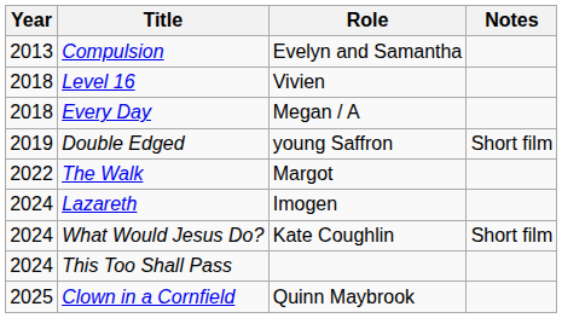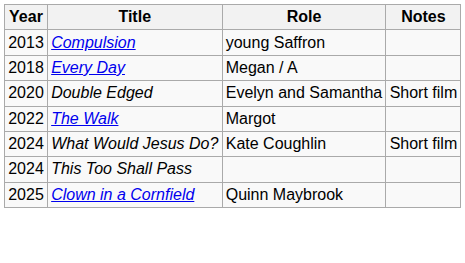Compulsion | Role: Evelyn and Samantha -> young Saffron
- row: 2018 | Level 16 | Vivien
Double Edged | Year: 2019 -> 2020
Double Edged | Role: young Saffron -> Evelyn and Samantha
- row: 2024 | Lazareth | Imogen
